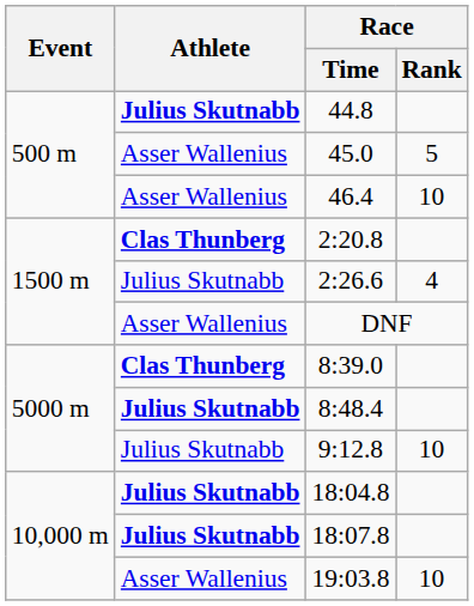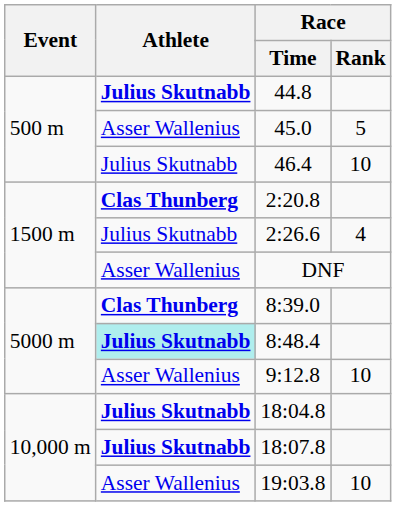46.4 | Athlete: Asser Wallenius -> Julius Skutnabb
8:48.4 | Athlete: no background -> paleturquoise background
9:12.8 | Athlete: Julius Skutnabb -> Asser Wallenius
